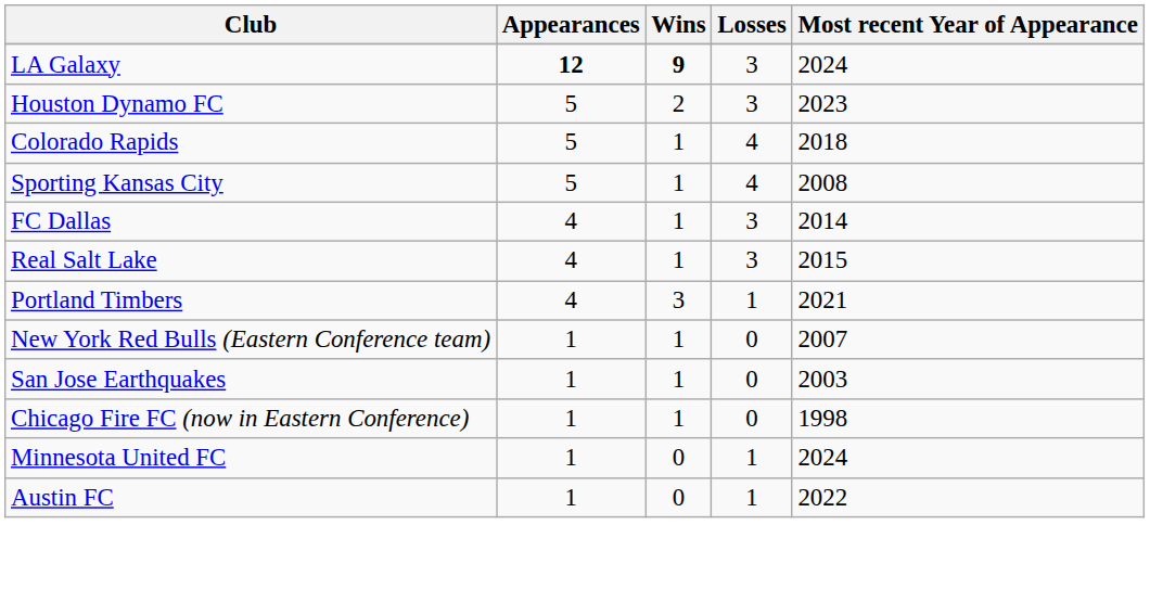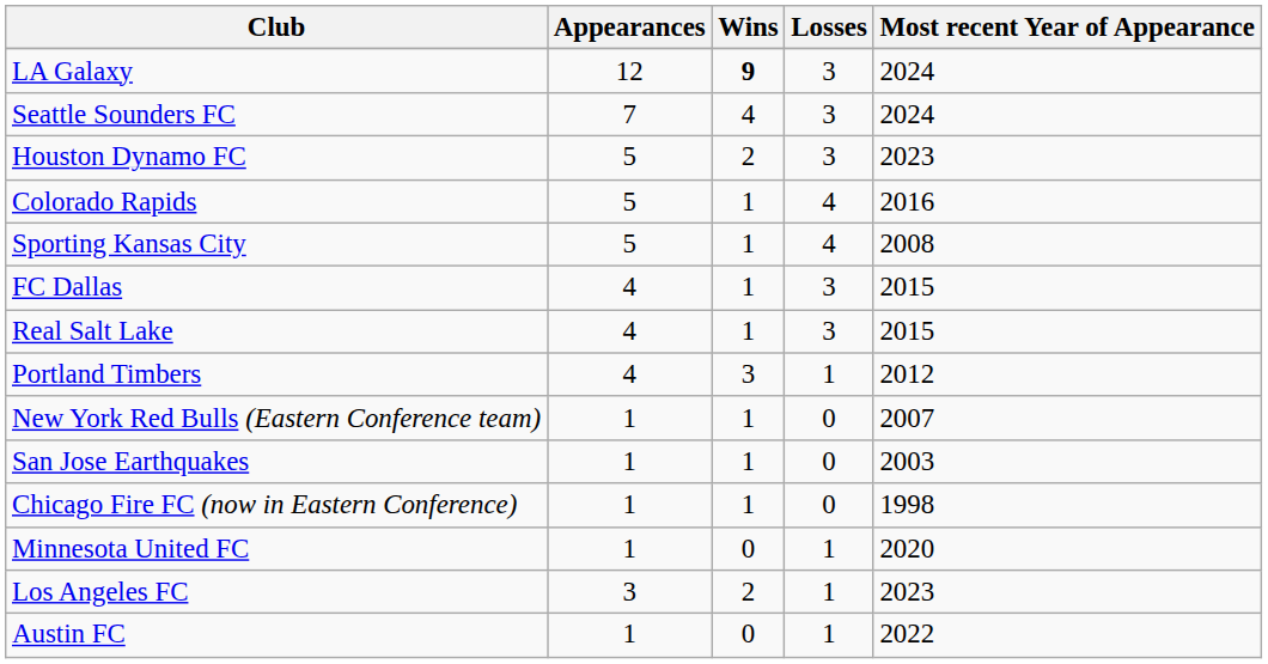LA Galaxy | Appearances: bold -> normal
+ row: Seattle Sounders FC | 7 | 4 | 3 | 2024
Colorado Rapids | Most recent Year of Appearance: 2018 -> 2016
FC Dallas | Most recent Year of Appearance: 2014 -> 2015
Portland Timbers | Most recent Year of Appearance: 2021 -> 2012
Minnesota United FC | Most recent Year of Appearance: 2024 -> 2020
+ row: Los Angeles FC | 3 | 2 | 1 | 2023
